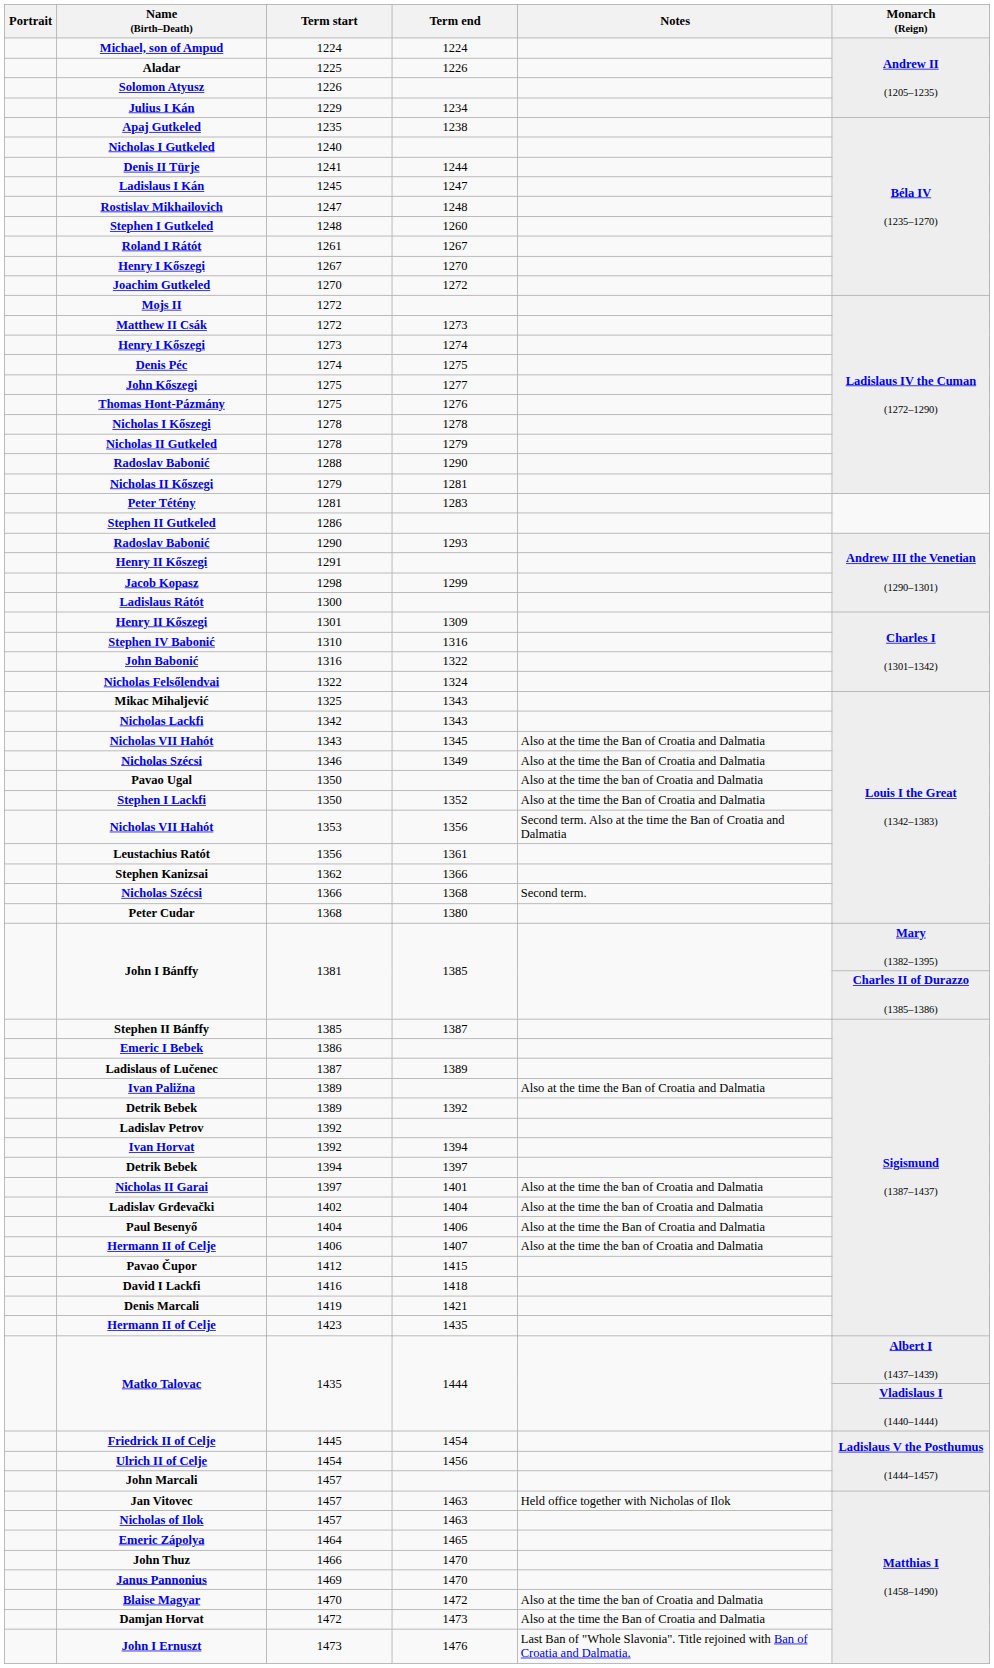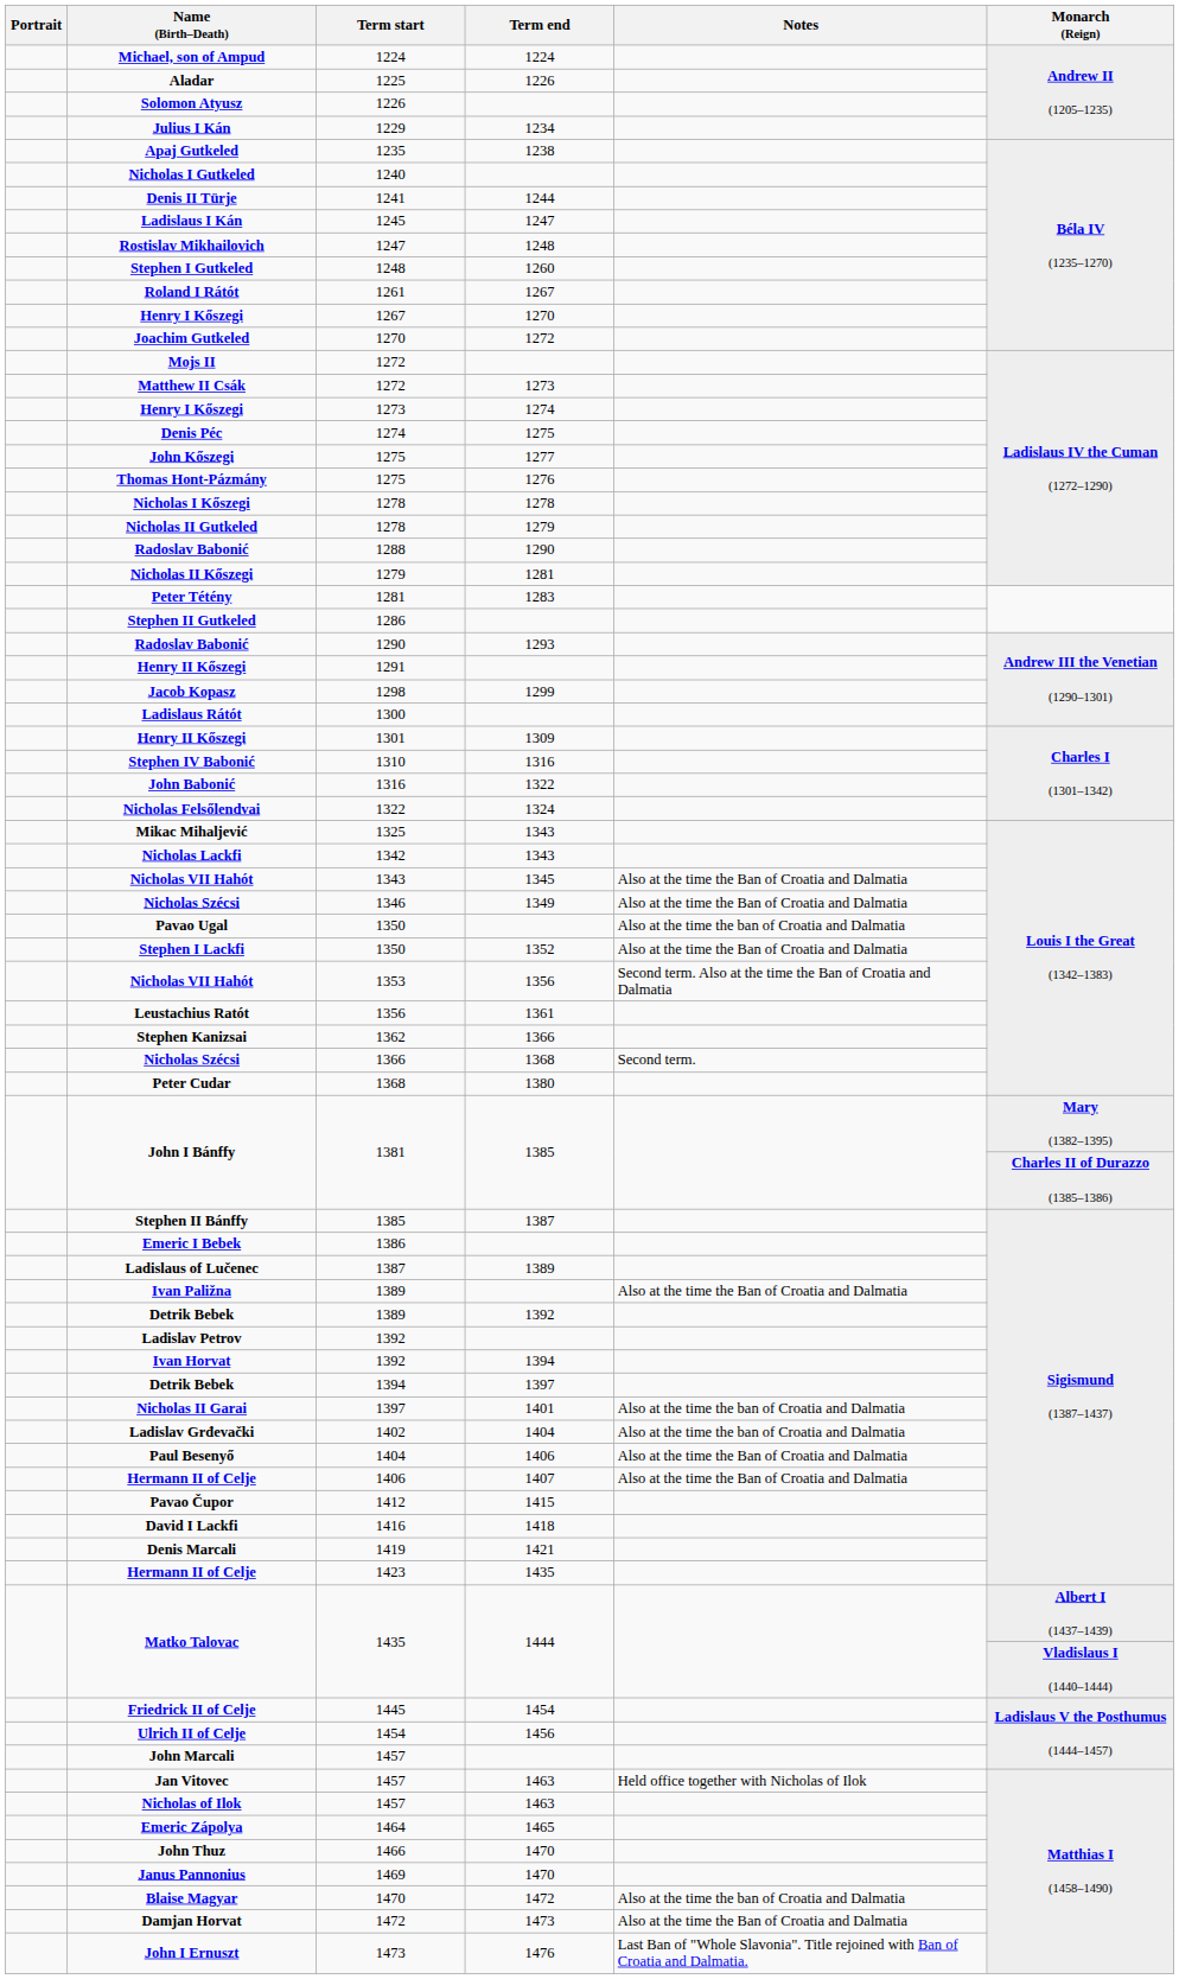Hermann II of Celje / 1406 | Notes: Also at the time the ban of Croatia and Dalmatia -> Also at the time the Ban of Croatia and Dalmatia
